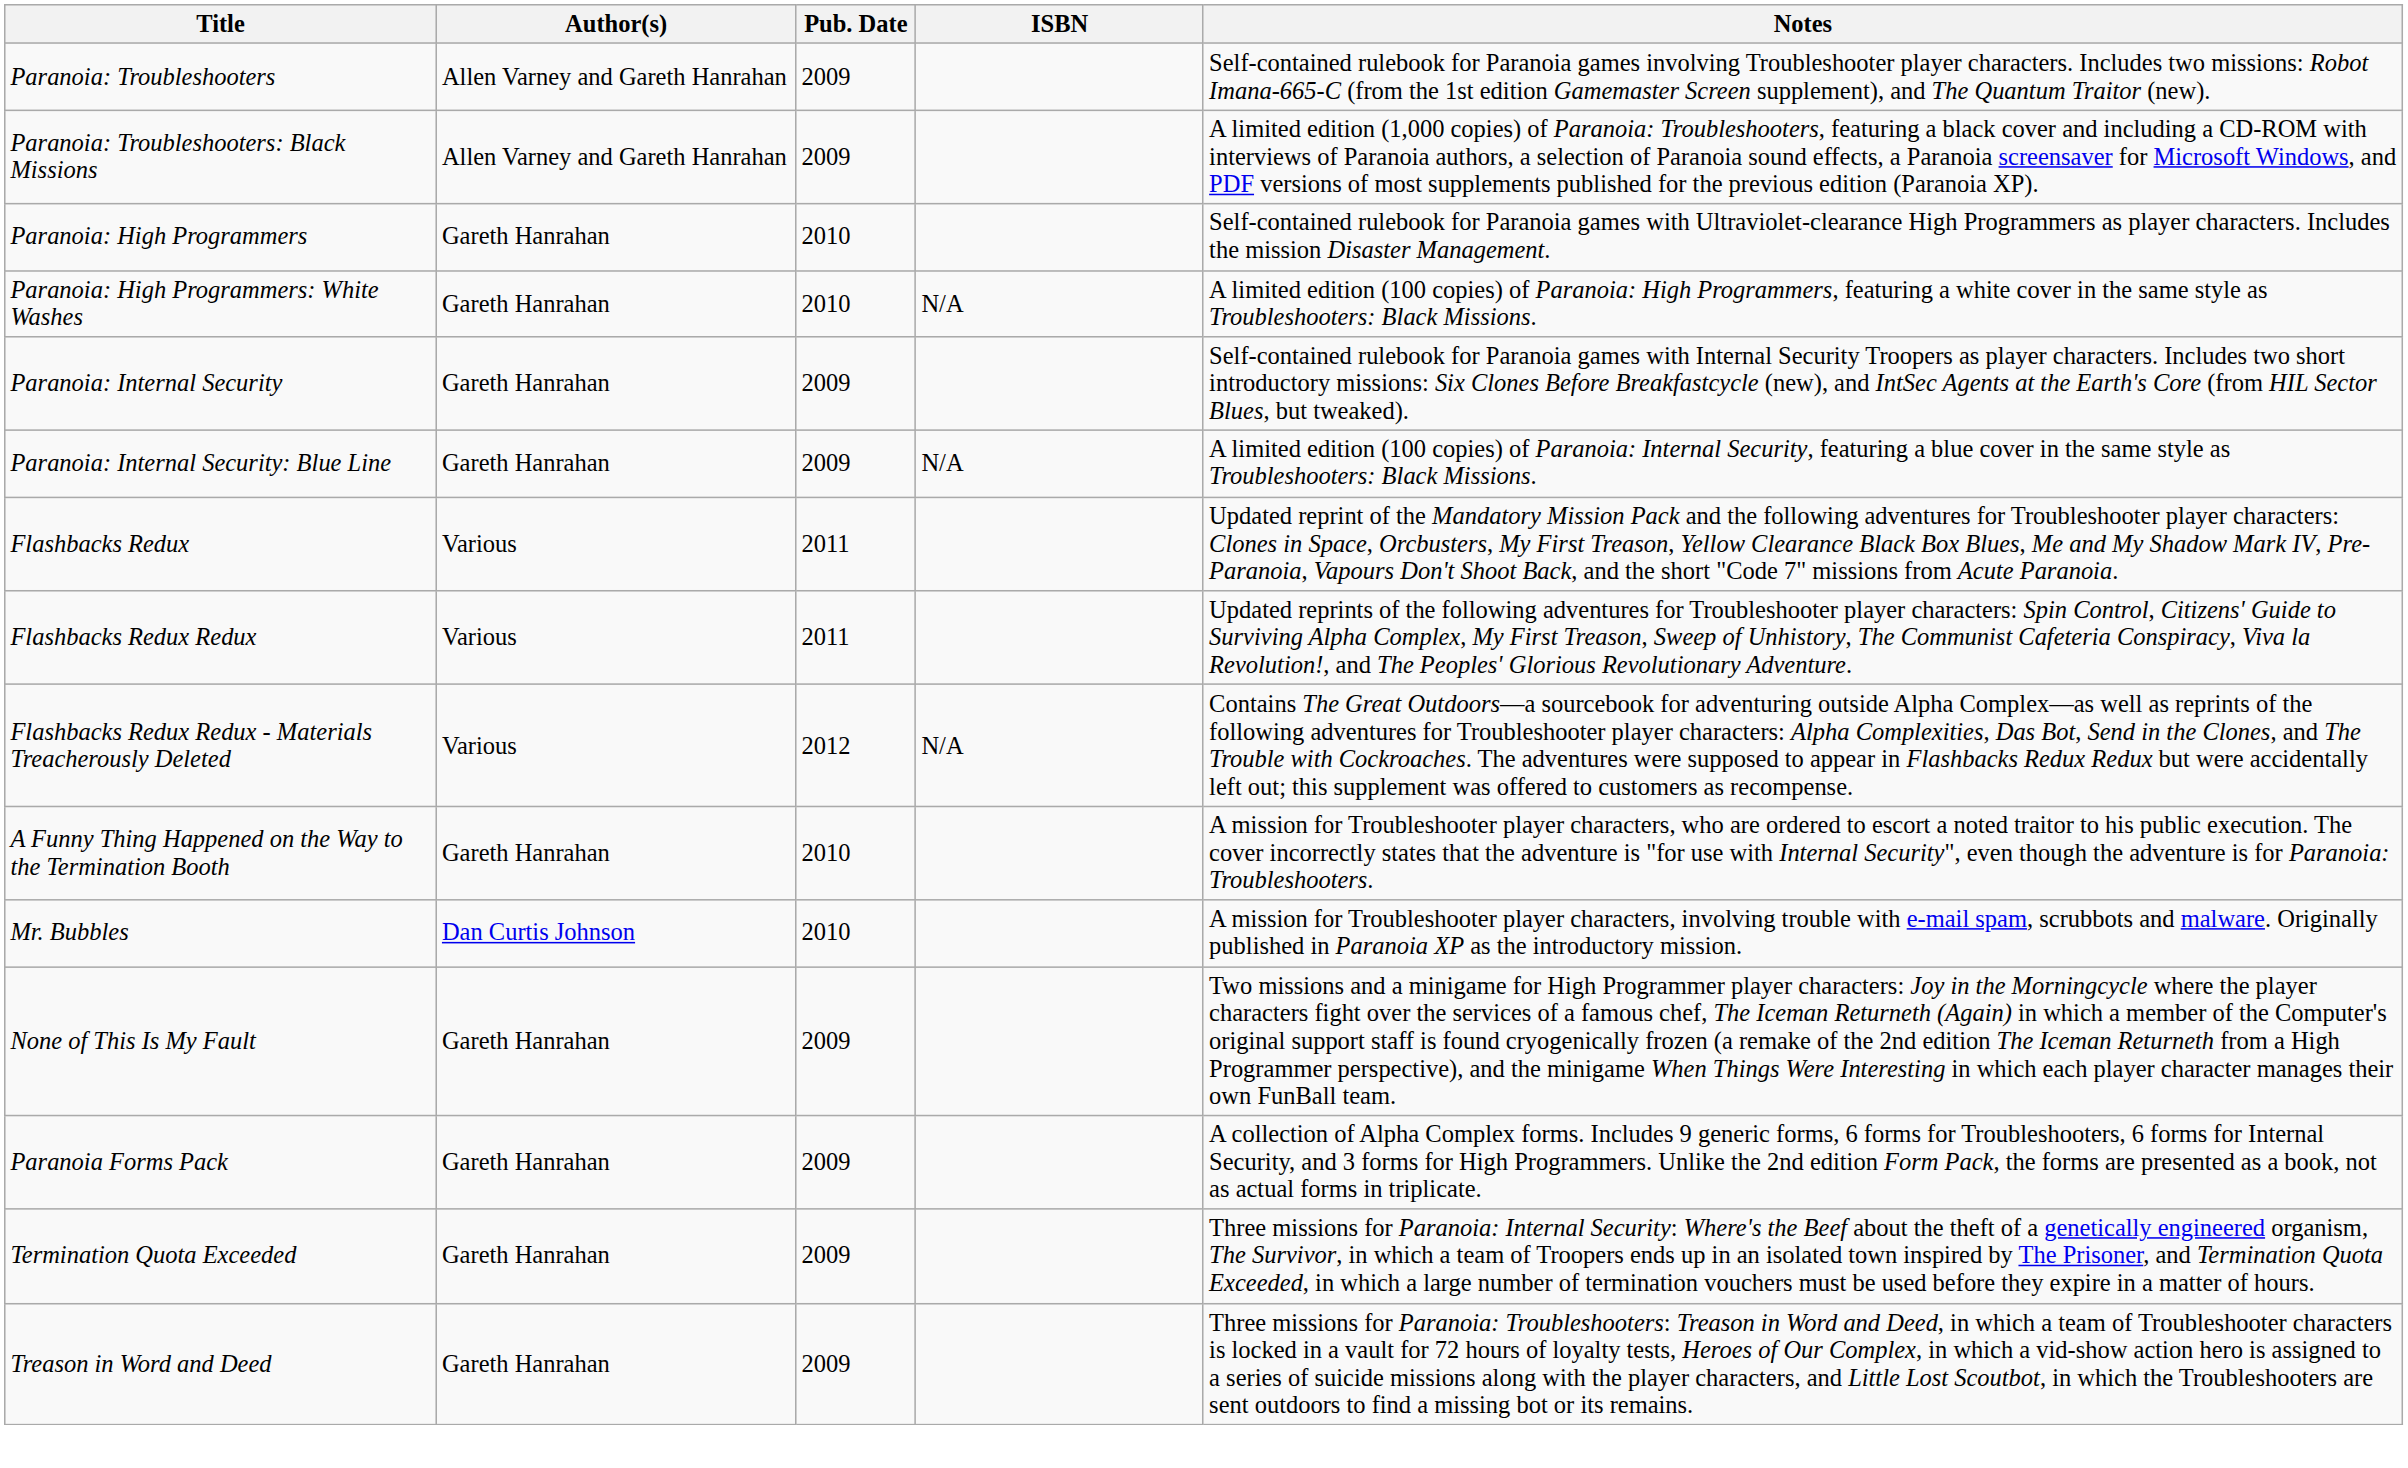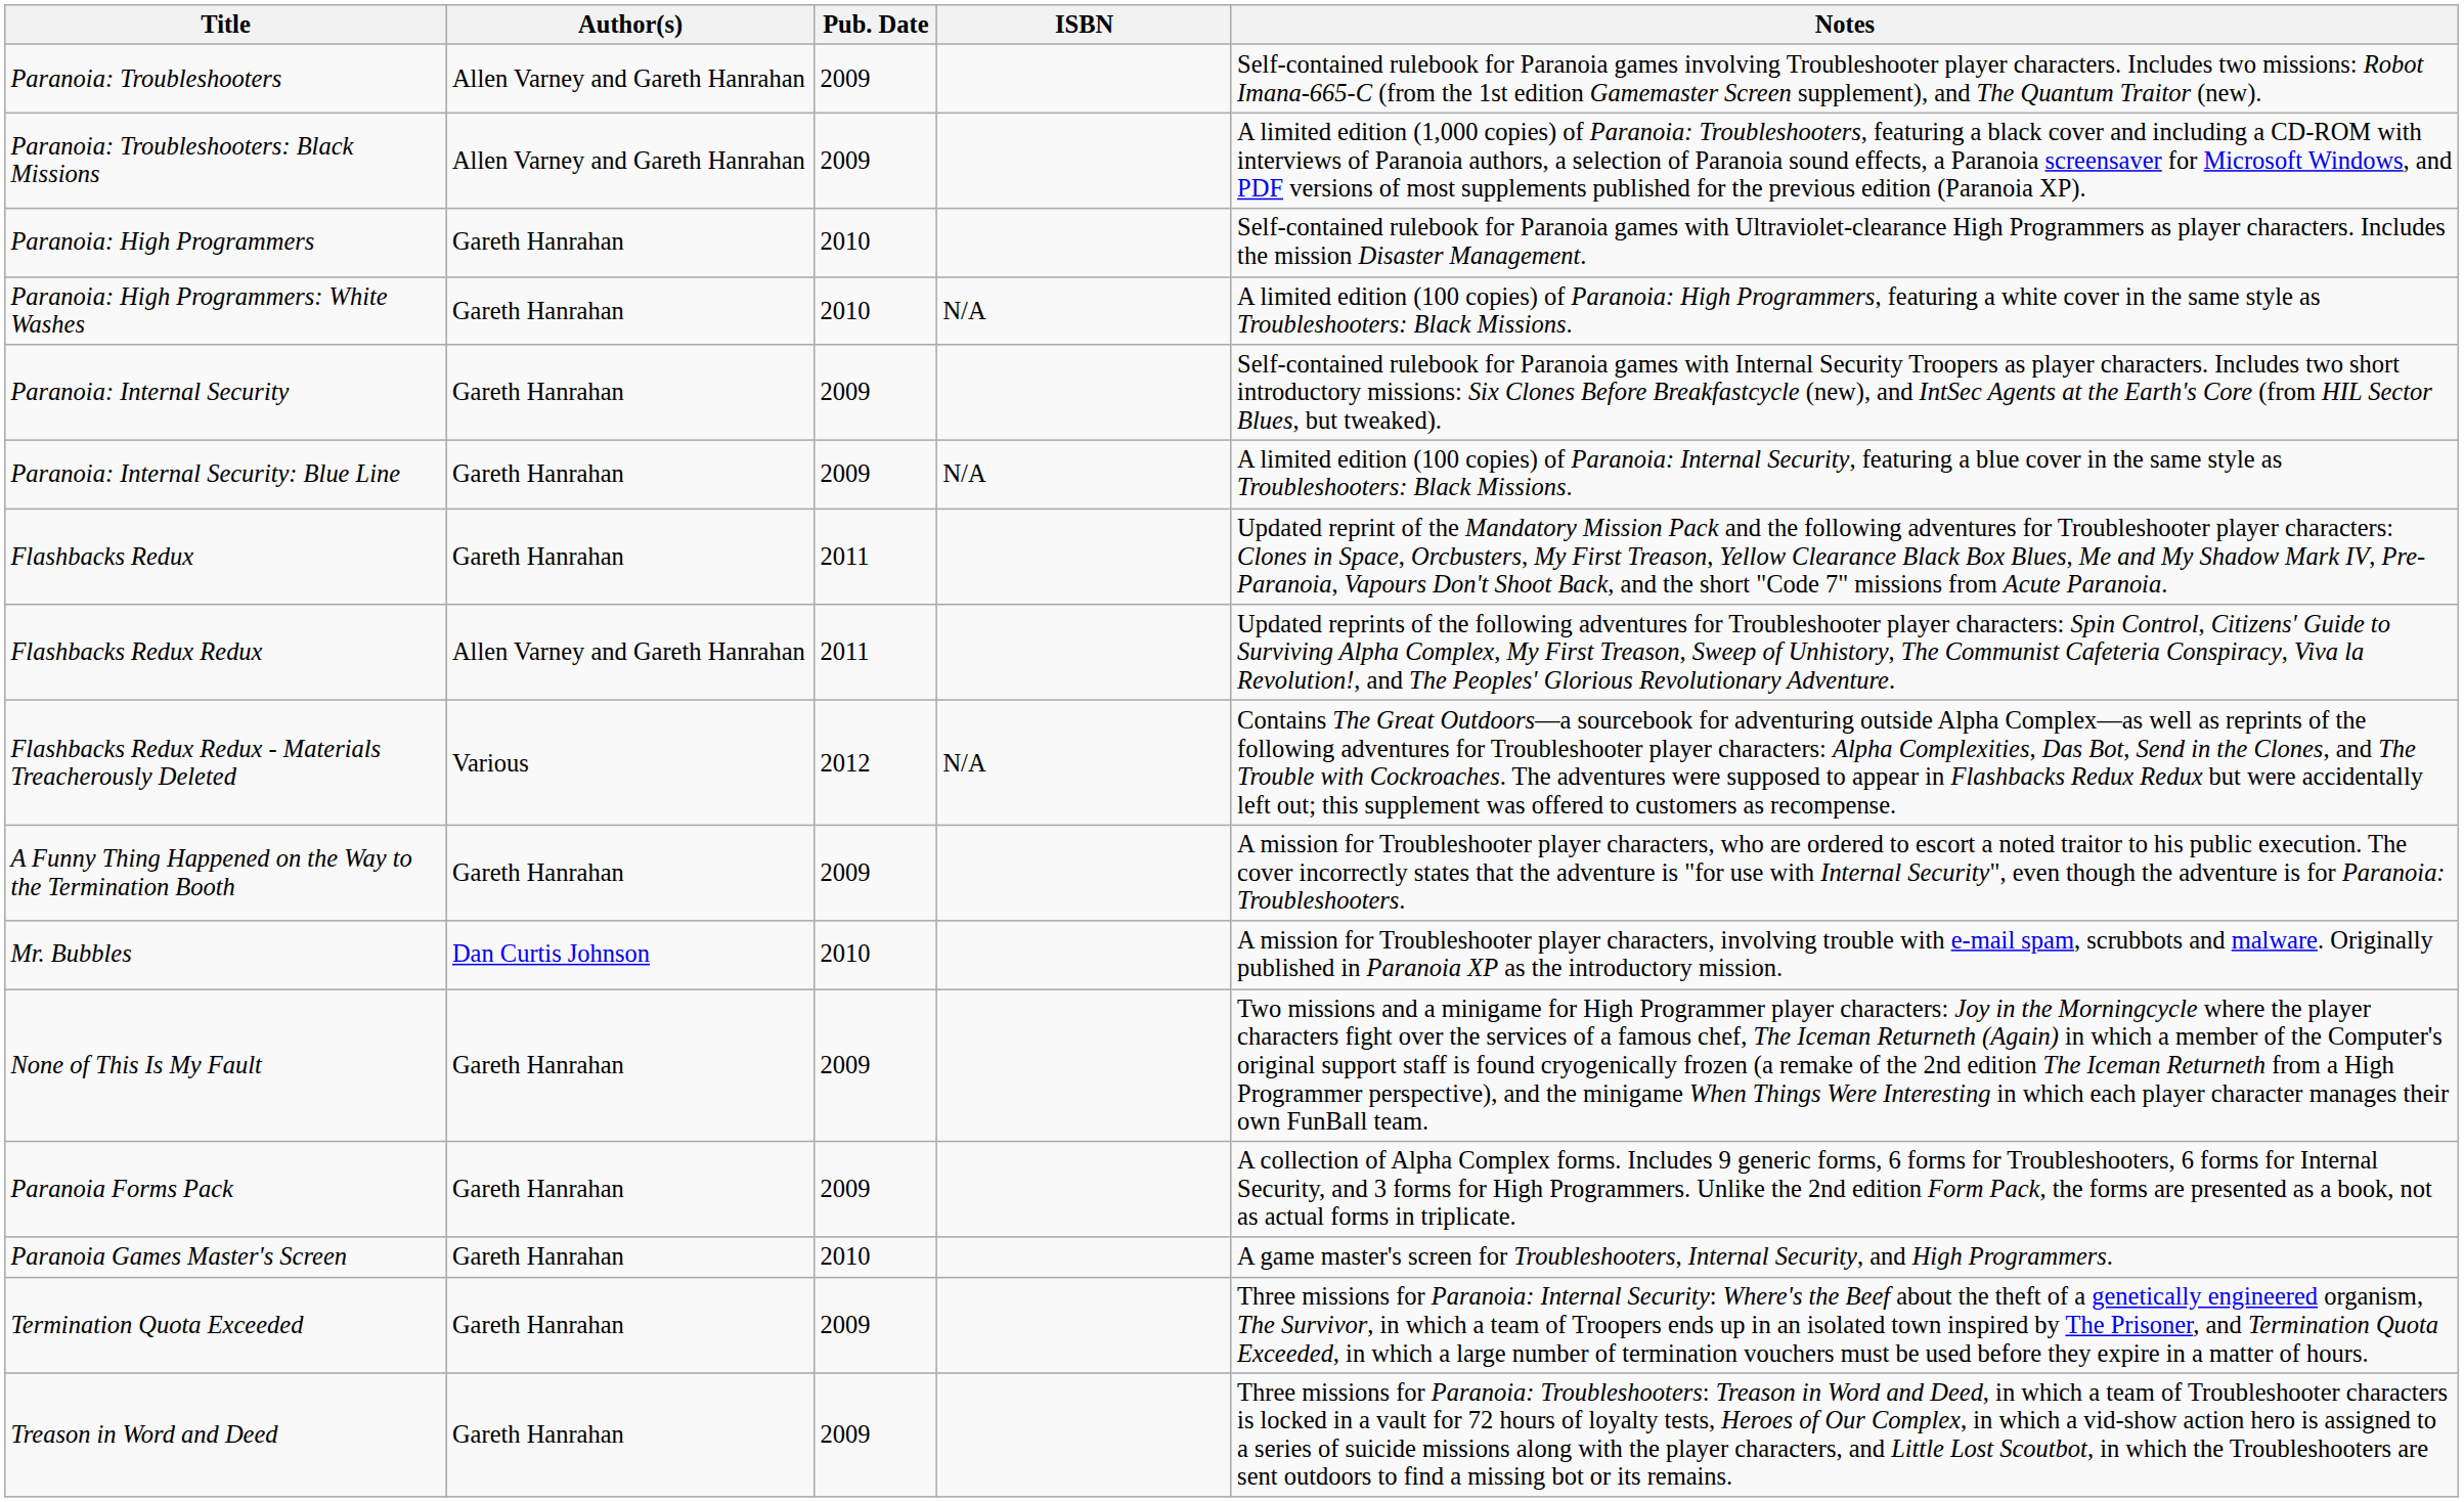Flashbacks Redux | Author(s): Various -> Gareth Hanrahan
Flashbacks Redux Redux | Author(s): Various -> Allen Varney and Gareth Hanrahan
A Funny Thing Happened on the Way to the Termination Booth | Pub. Date: 2010 -> 2009
+ row: Paranoia Games Master's Screen | Gareth Hanrahan | 2010 | A game master's screen for Troubleshooters, Internal Security, and High Programmers.
